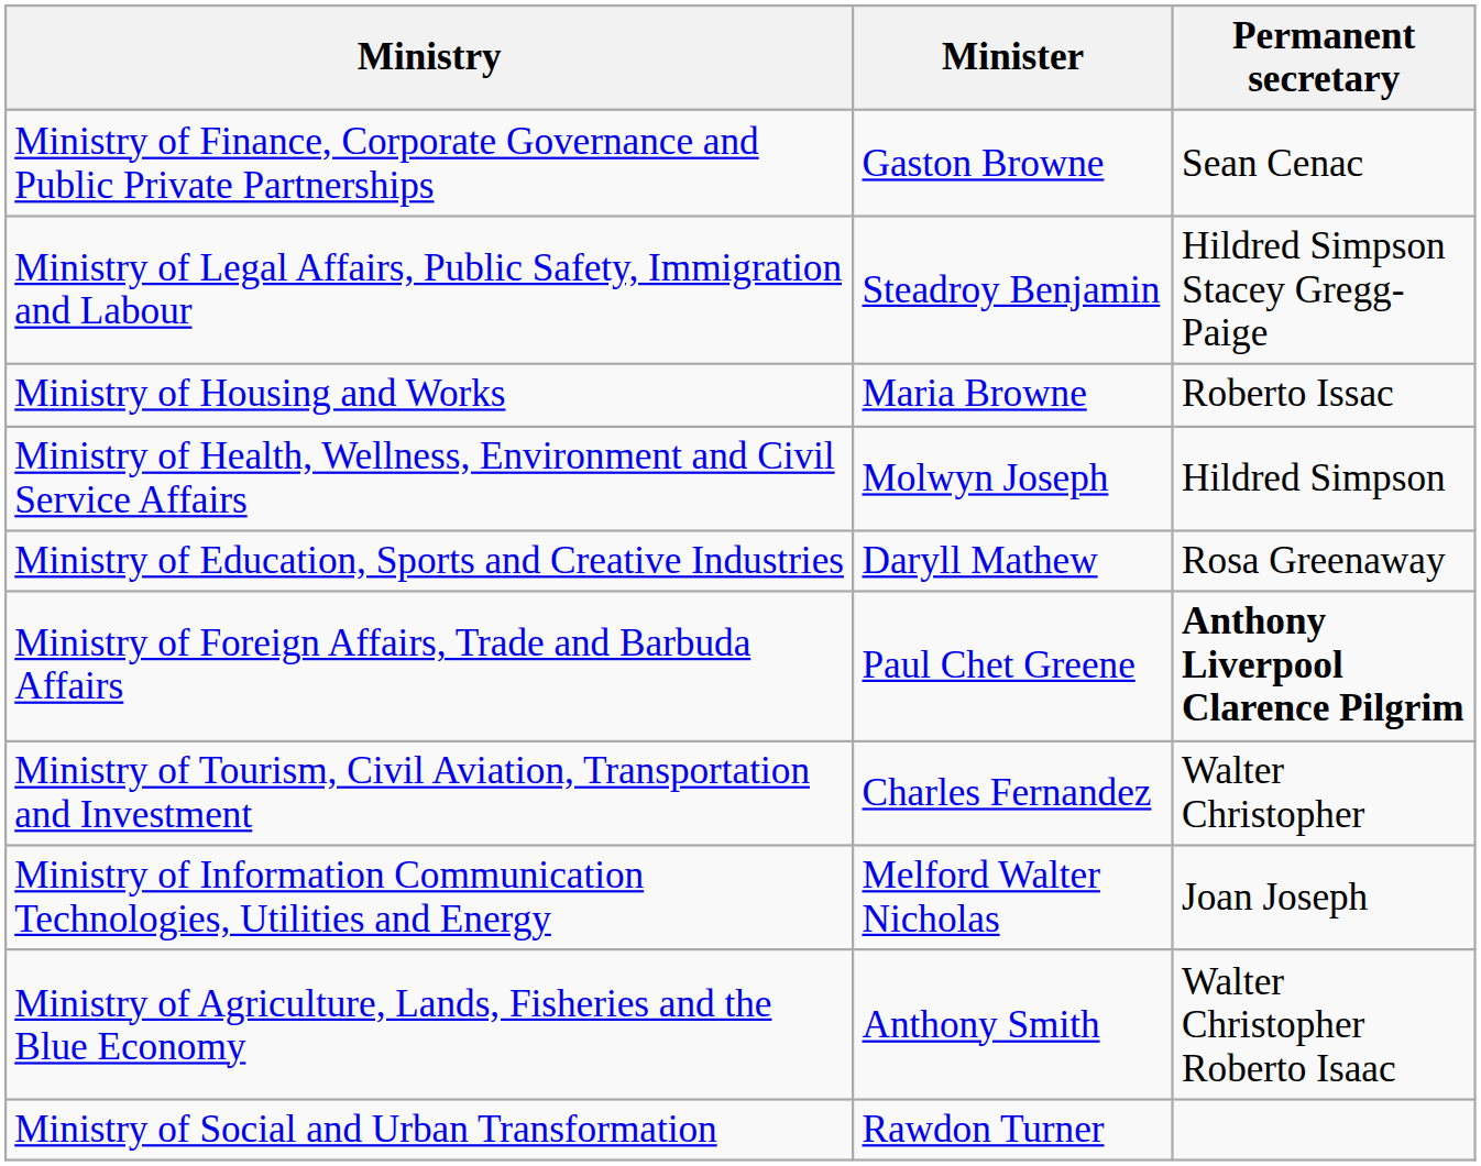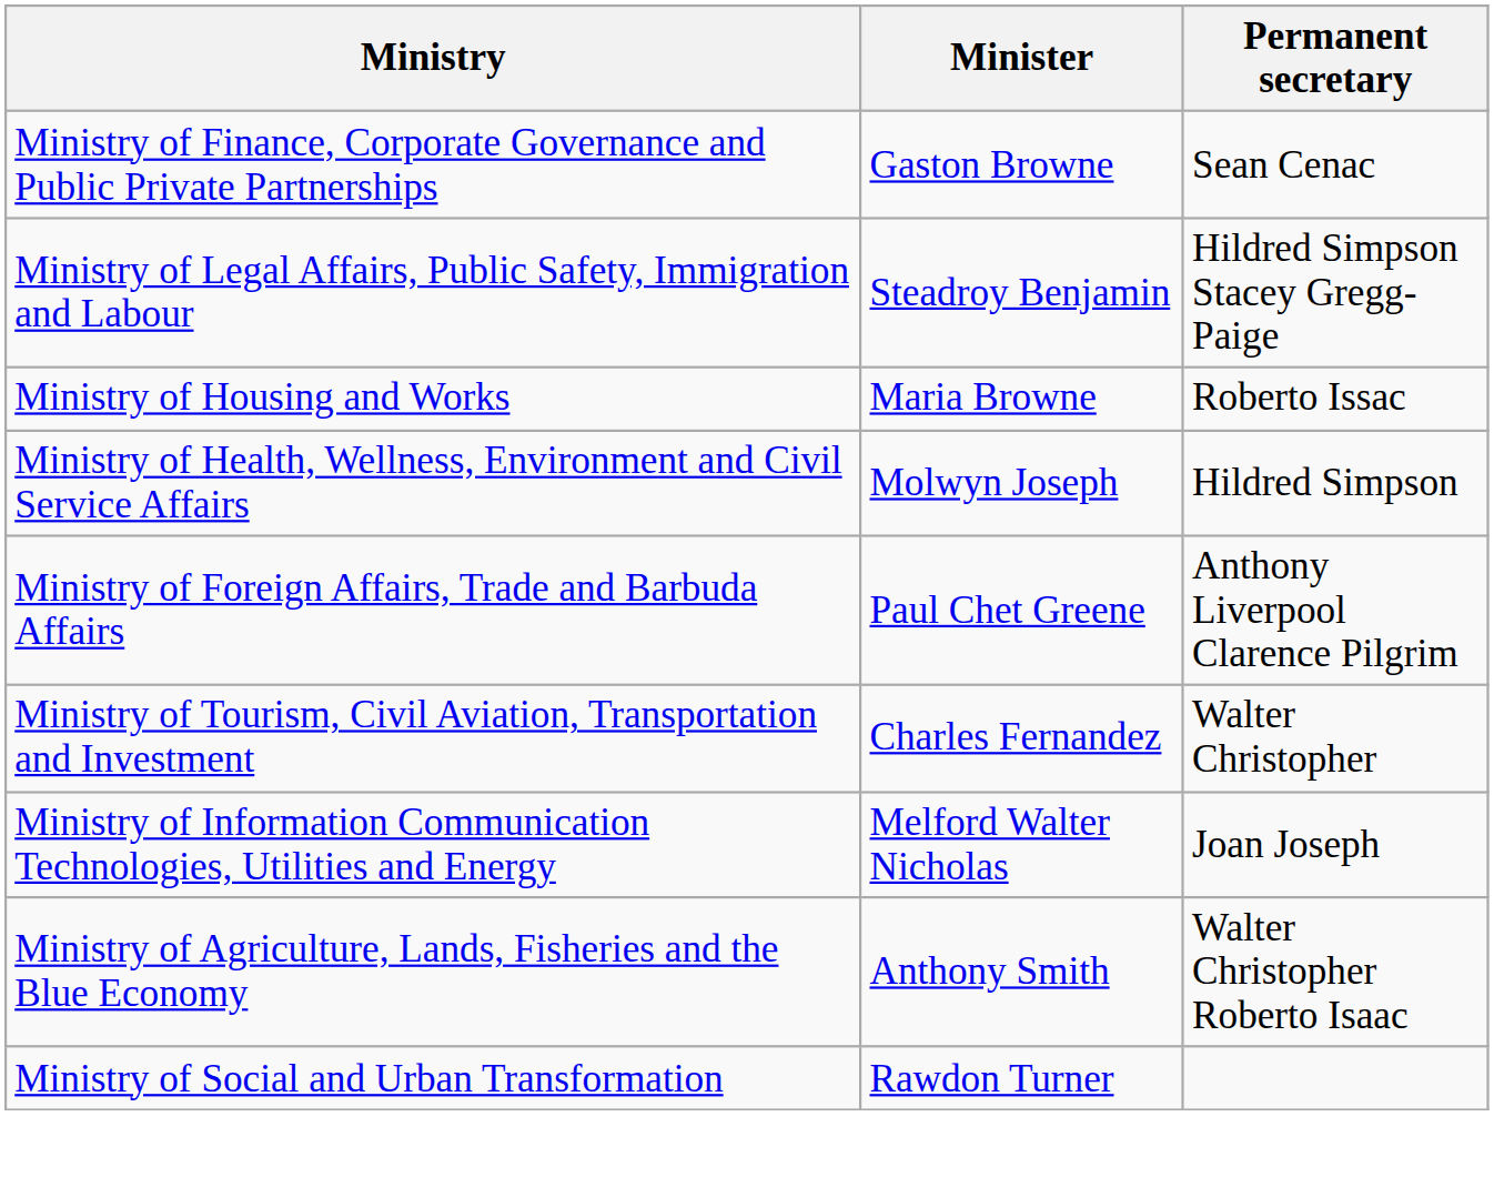- row: Ministry of Education, Sports and Creative Industries | Daryll Mathew | Rosa Greenaway
Ministry of Foreign Affairs, Trade and Barbuda Affairs | Permanent secretary: bold -> normal
